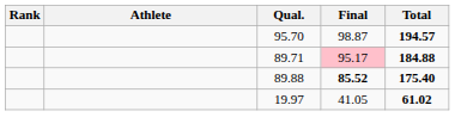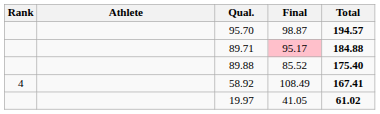89.88 | Final: bold -> normal
+ row: 4 | 58.92 | 108.49 | 167.41
